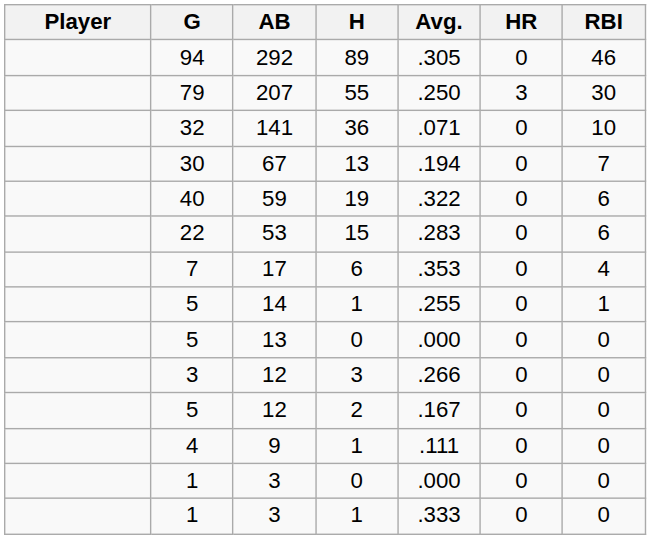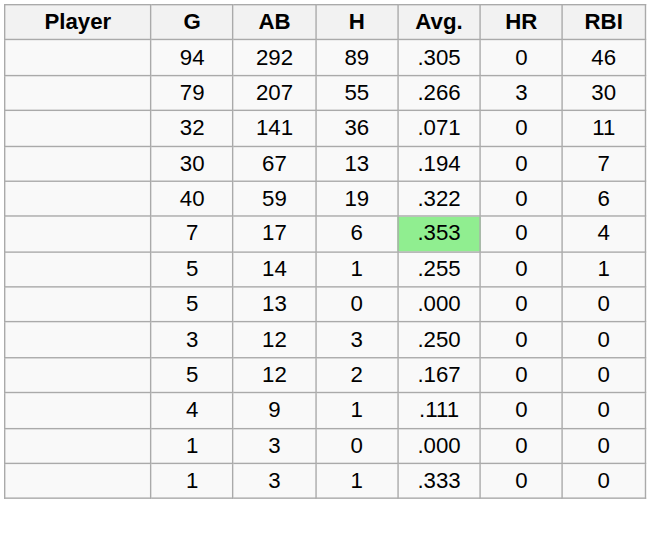207 | Avg.: .250 -> .266
141 | RBI: 10 -> 11
- row: 22 | 53 | 15 | .283 | 0 | 6
17 | Avg.: no background -> lightgreen background
12 / 3 | Avg.: .266 -> .250
